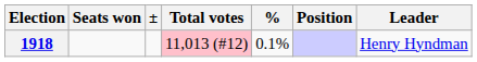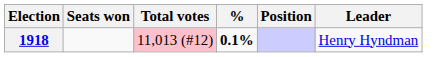- column: ±
1918 | %: normal -> bold
